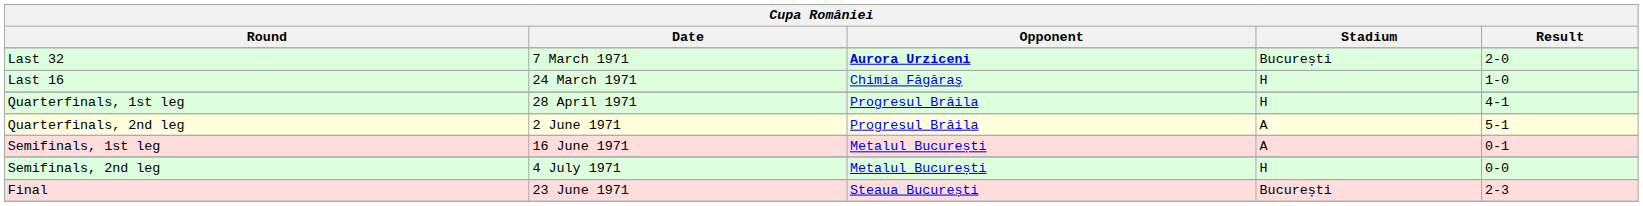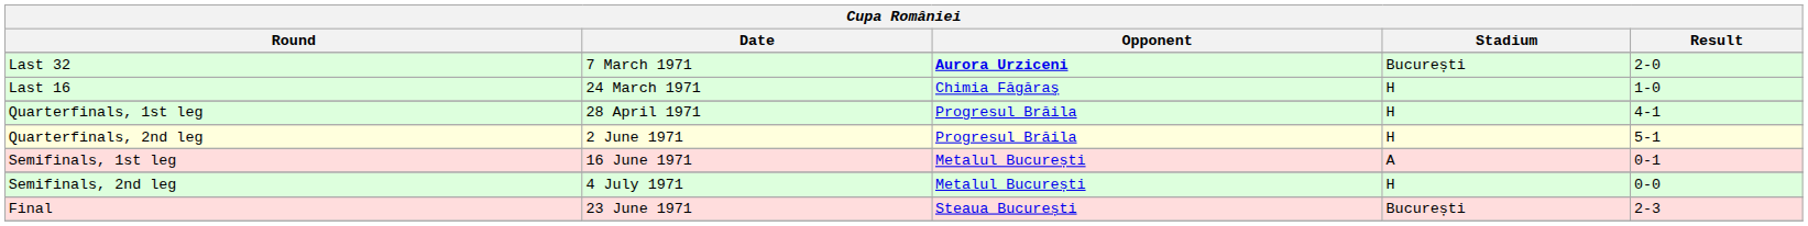Quarterfinals, 2nd leg | Stadium: A -> H
